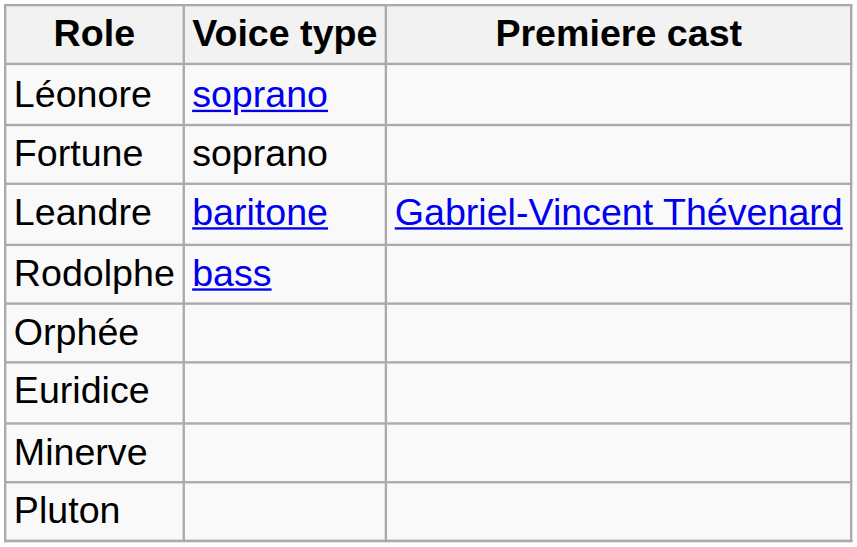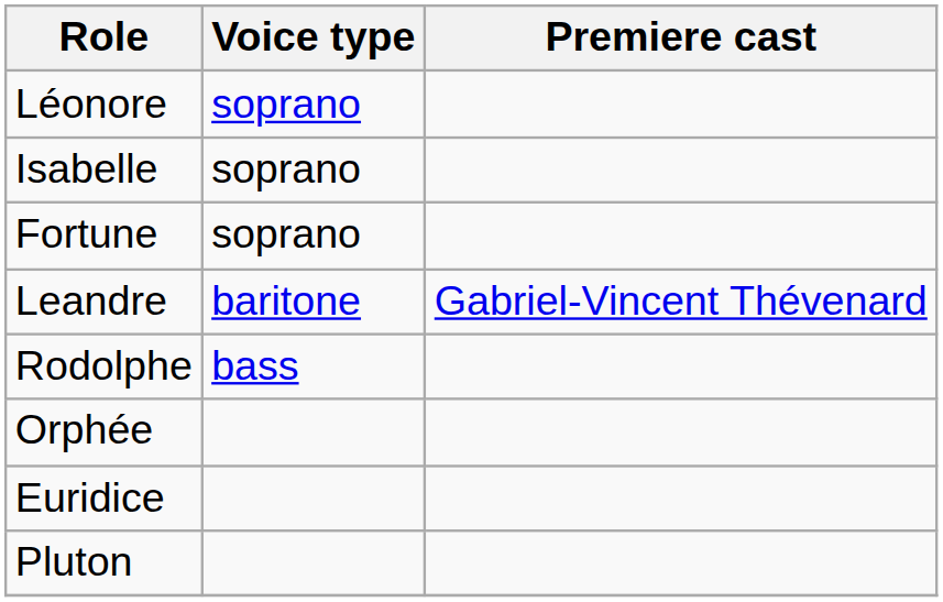+ row: Isabelle | soprano
- row: Minerve
